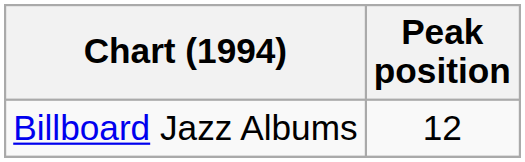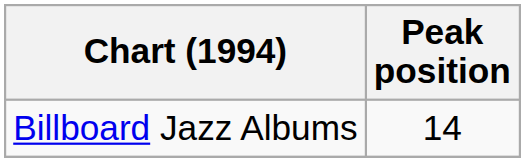Billboard Jazz Albums | Peak position: 12 -> 14
